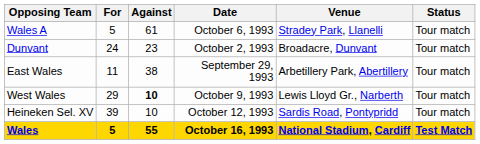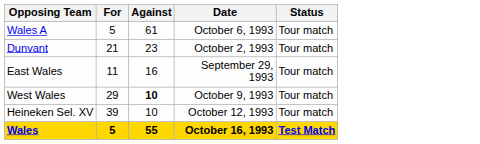- column: Venue | Stradey Park, Llanelli | Broadacre, Dunvant | Arbetillery Park, Abertillery | Lewis Lloyd Gr., Narberth | Sardis Road, Pontypridd | National Stadium, Cardiff
Dunvant | For: 24 -> 21
East Wales | Against: 38 -> 16
